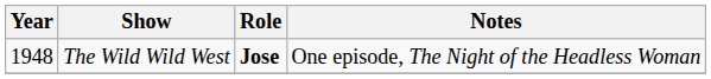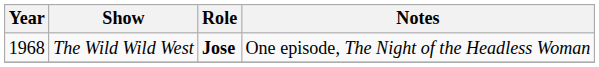The Wild Wild West | Year: 1948 -> 1968
